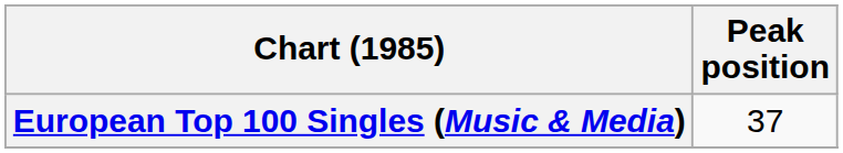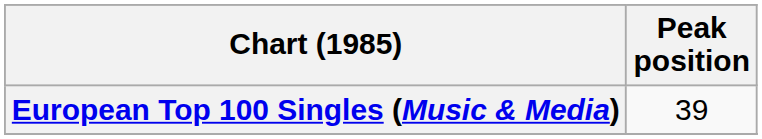European Top 100 Singles (Music & Media) | Peak position: 37 -> 39
